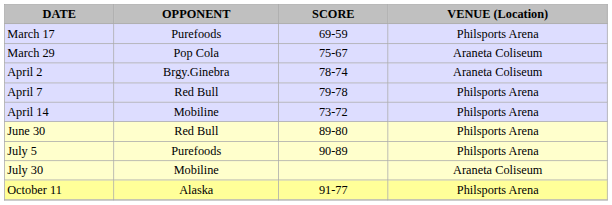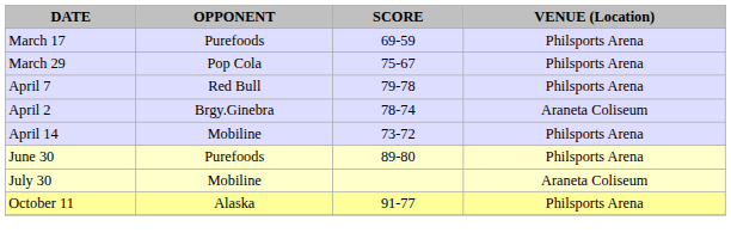March 29 | VENUE (Location): Araneta Coliseum -> Philsports Arena
rows swapped: April 2 <-> April 7
June 30 | OPPONENT: Red Bull -> Purefoods
- row: July 5 | Purefoods | 90-89 | Philsports Arena
